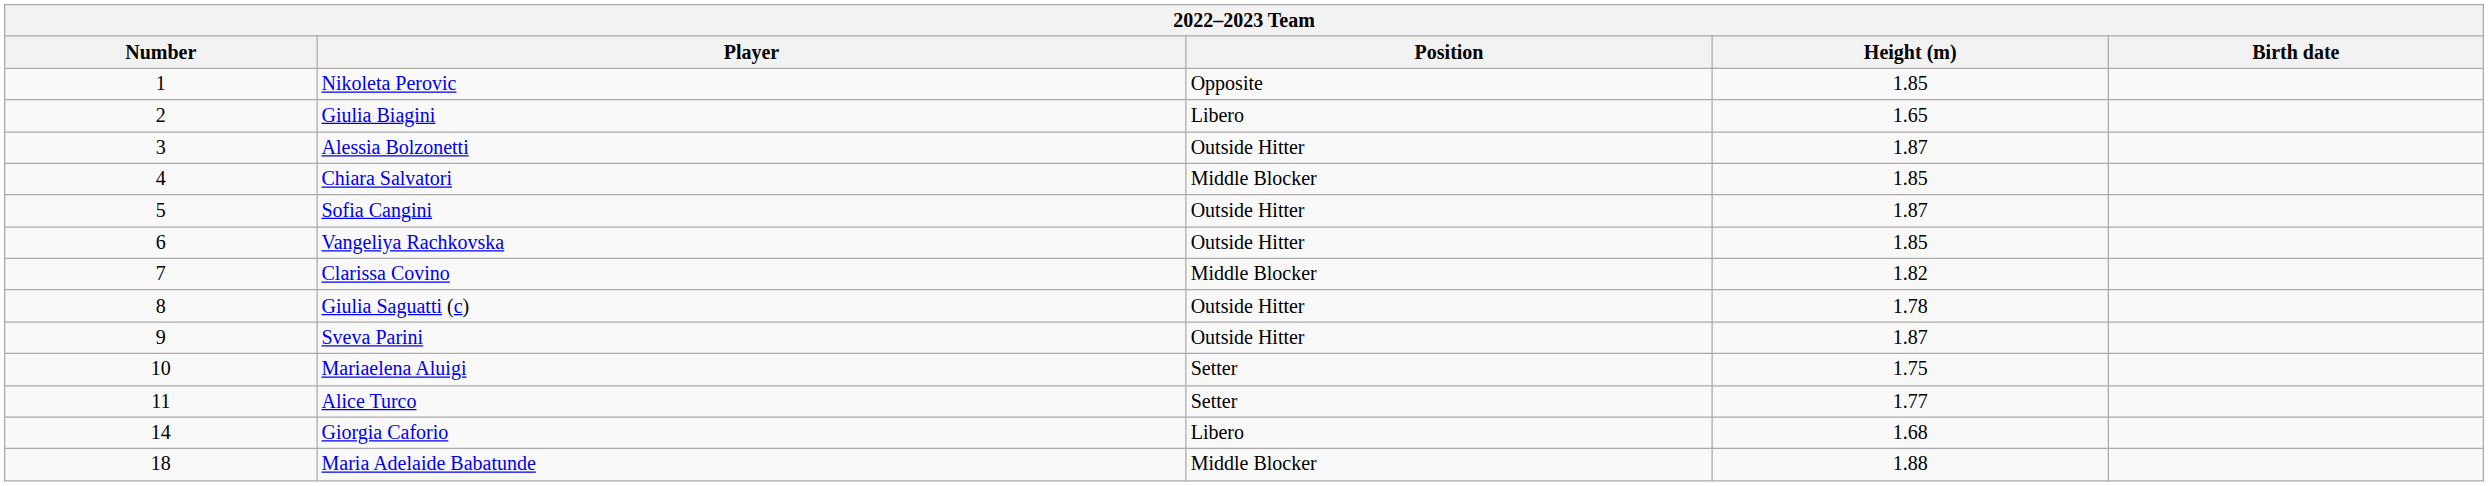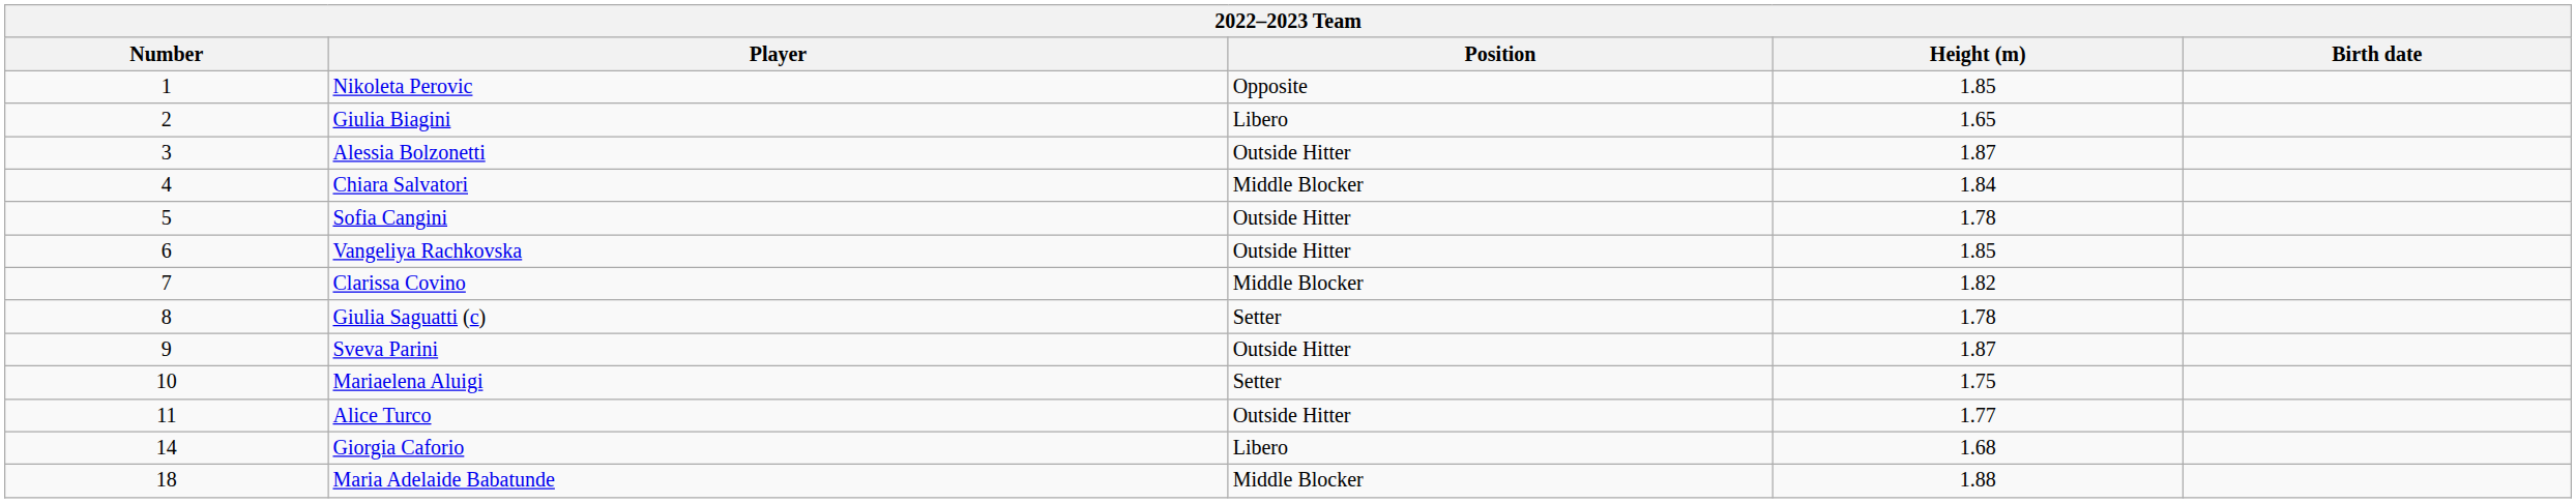Chiara Salvatori | Height (m): 1.85 -> 1.84
Sofia Cangini | Height (m): 1.87 -> 1.78
Giulia Saguatti (c) | Position: Outside Hitter -> Setter
Alice Turco | Position: Setter -> Outside Hitter
